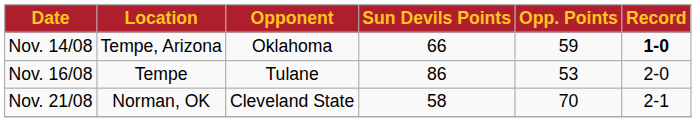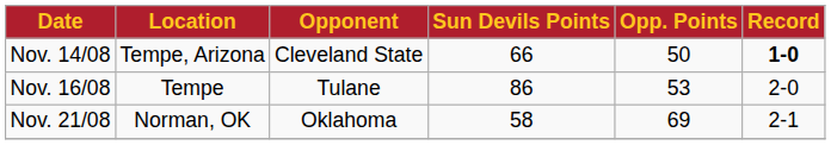Nov. 14/08 | Opponent: Oklahoma -> Cleveland State
Nov. 14/08 | Opp. Points: 59 -> 50
Nov. 21/08 | Opponent: Cleveland State -> Oklahoma
Nov. 21/08 | Opp. Points: 70 -> 69
